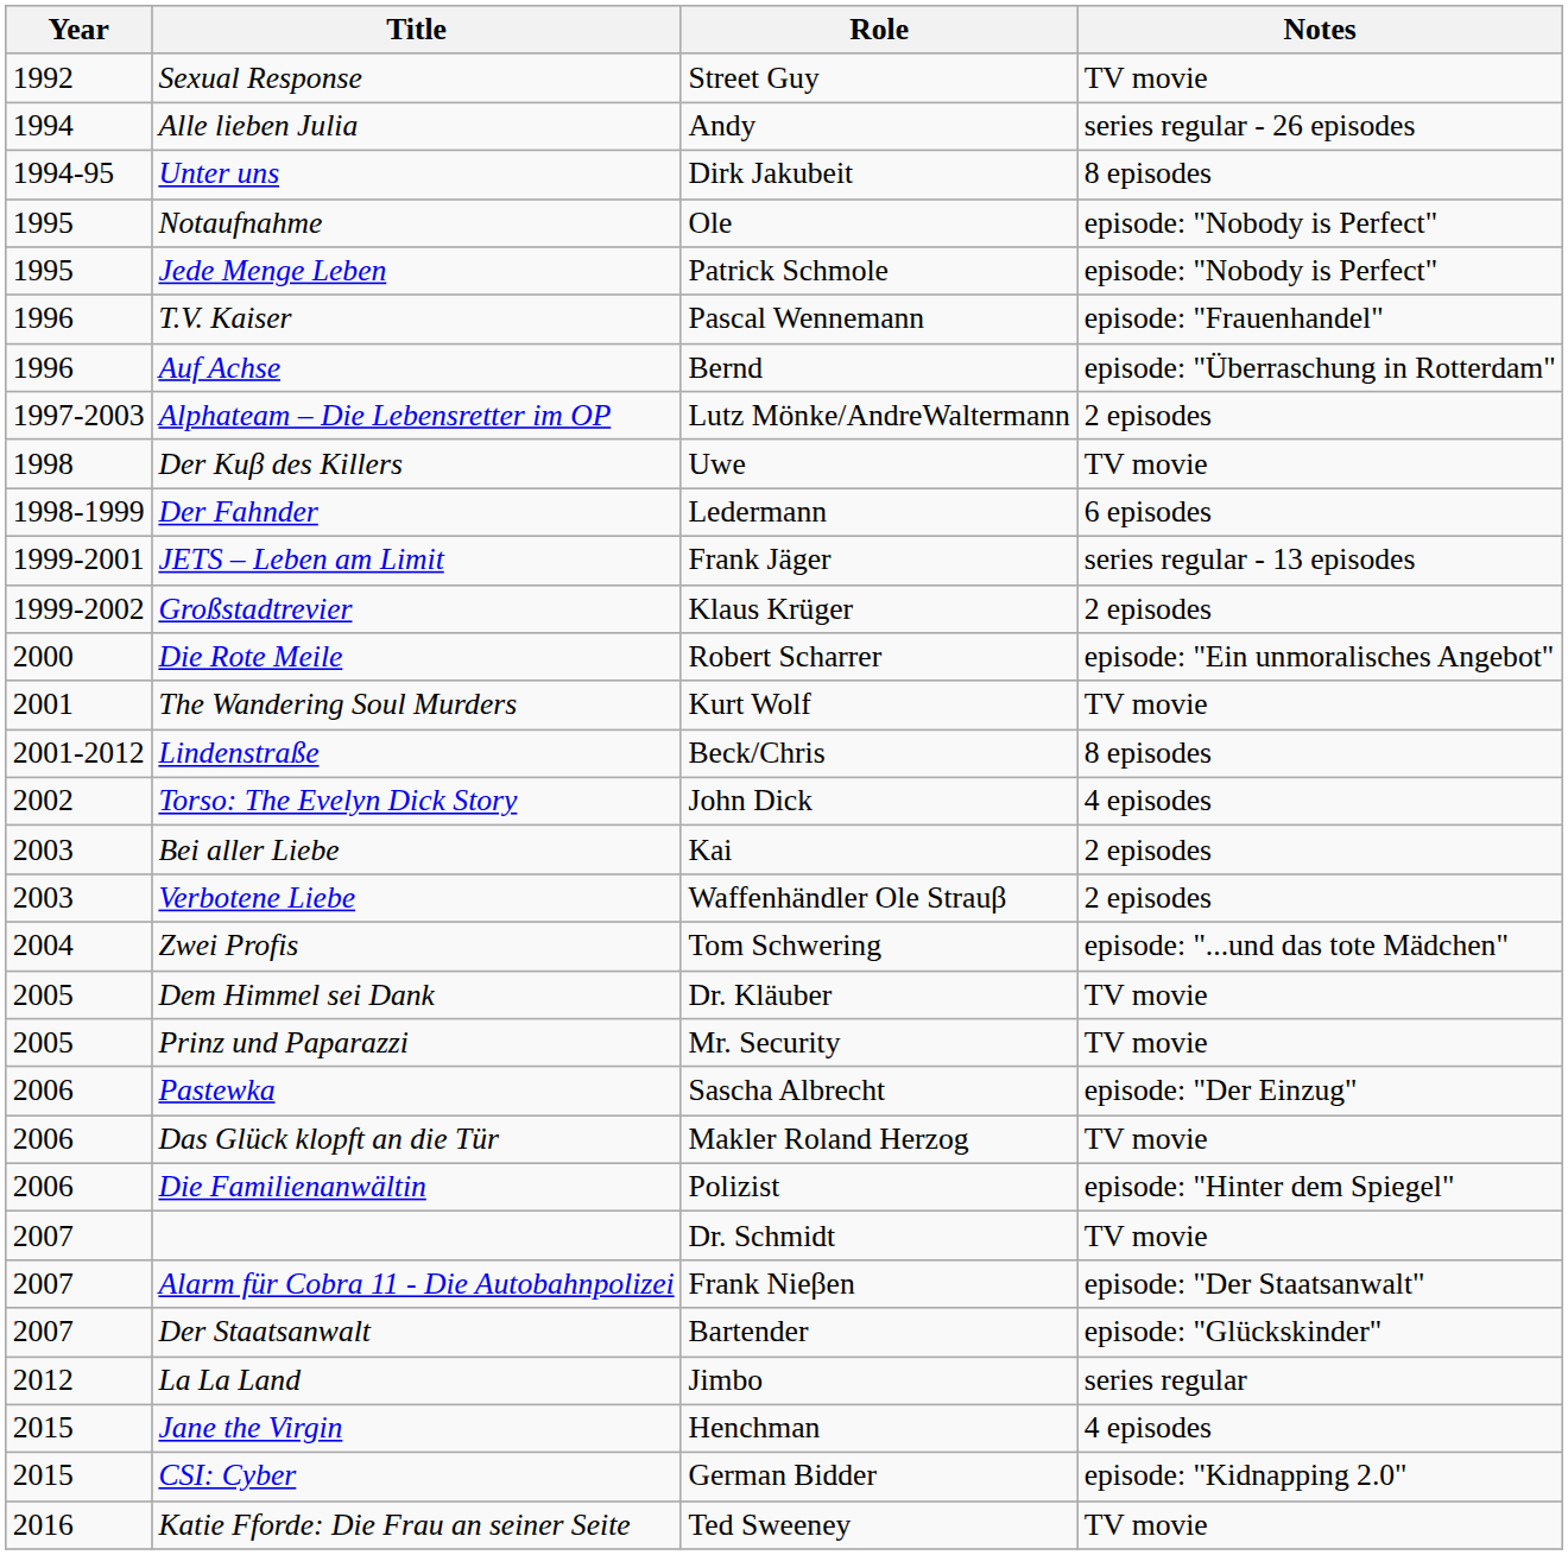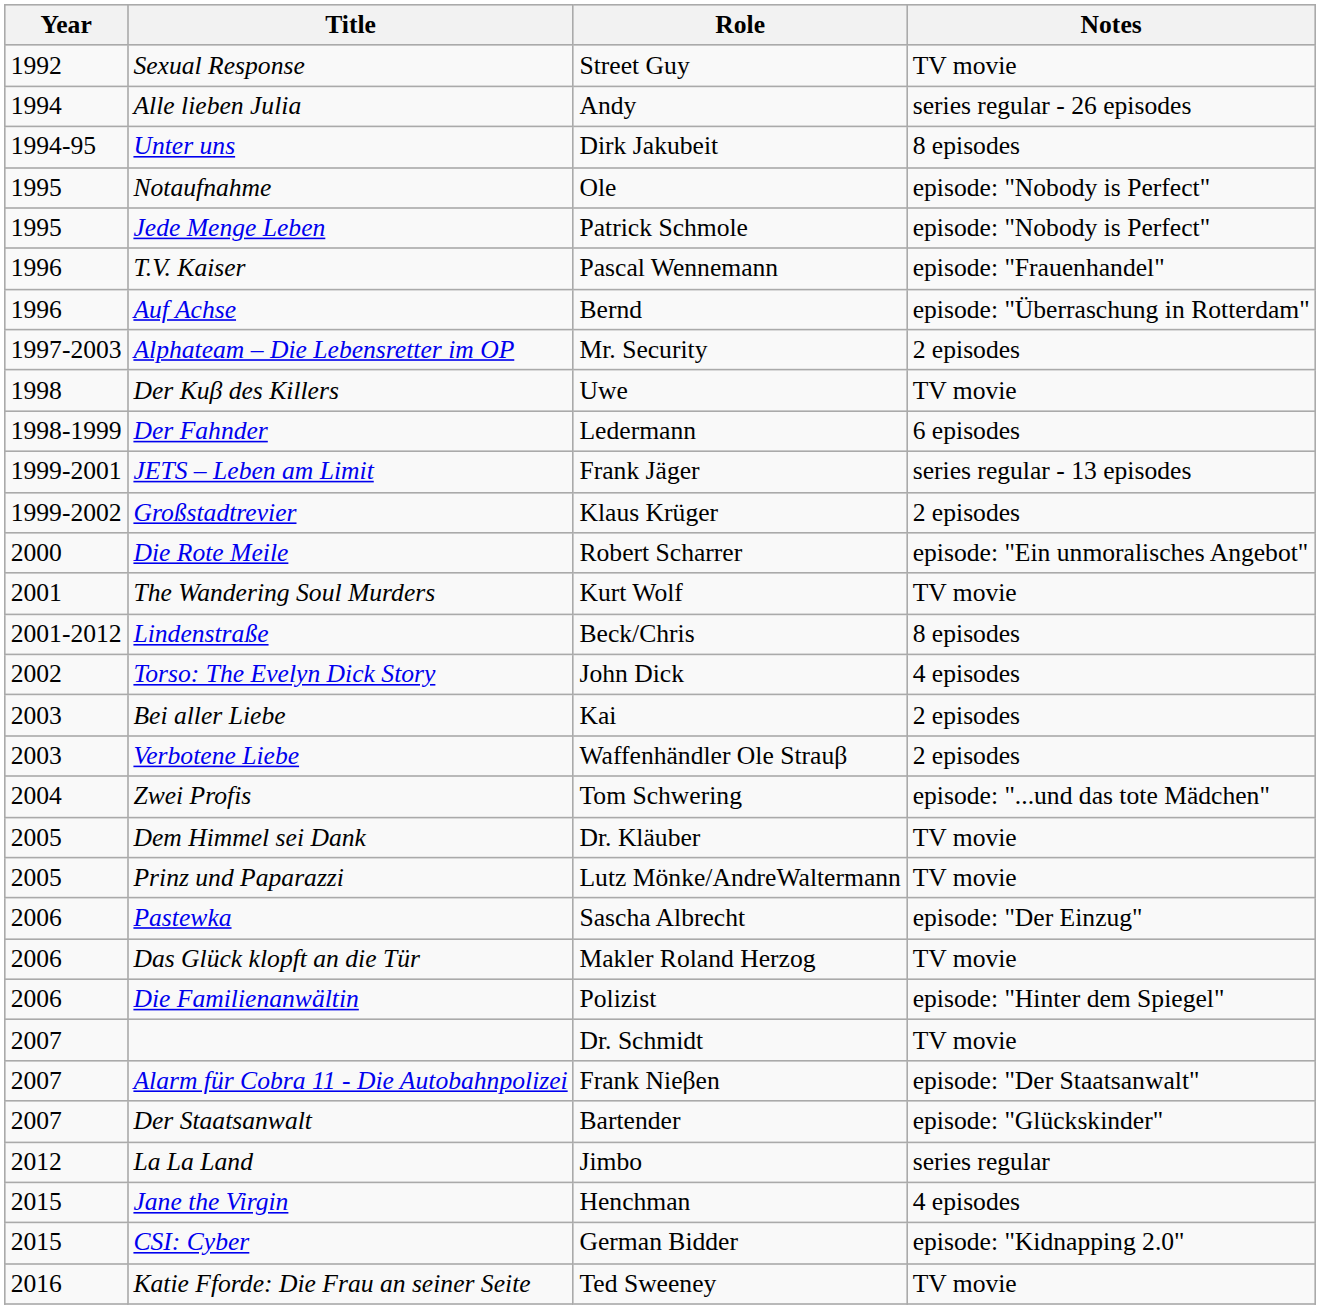Alphateam – Die Lebensretter im OP | Role: Lutz Mönke/AndreWaltermann -> Mr. Security
Prinz und Paparazzi | Role: Mr. Security -> Lutz Mönke/AndreWaltermann
